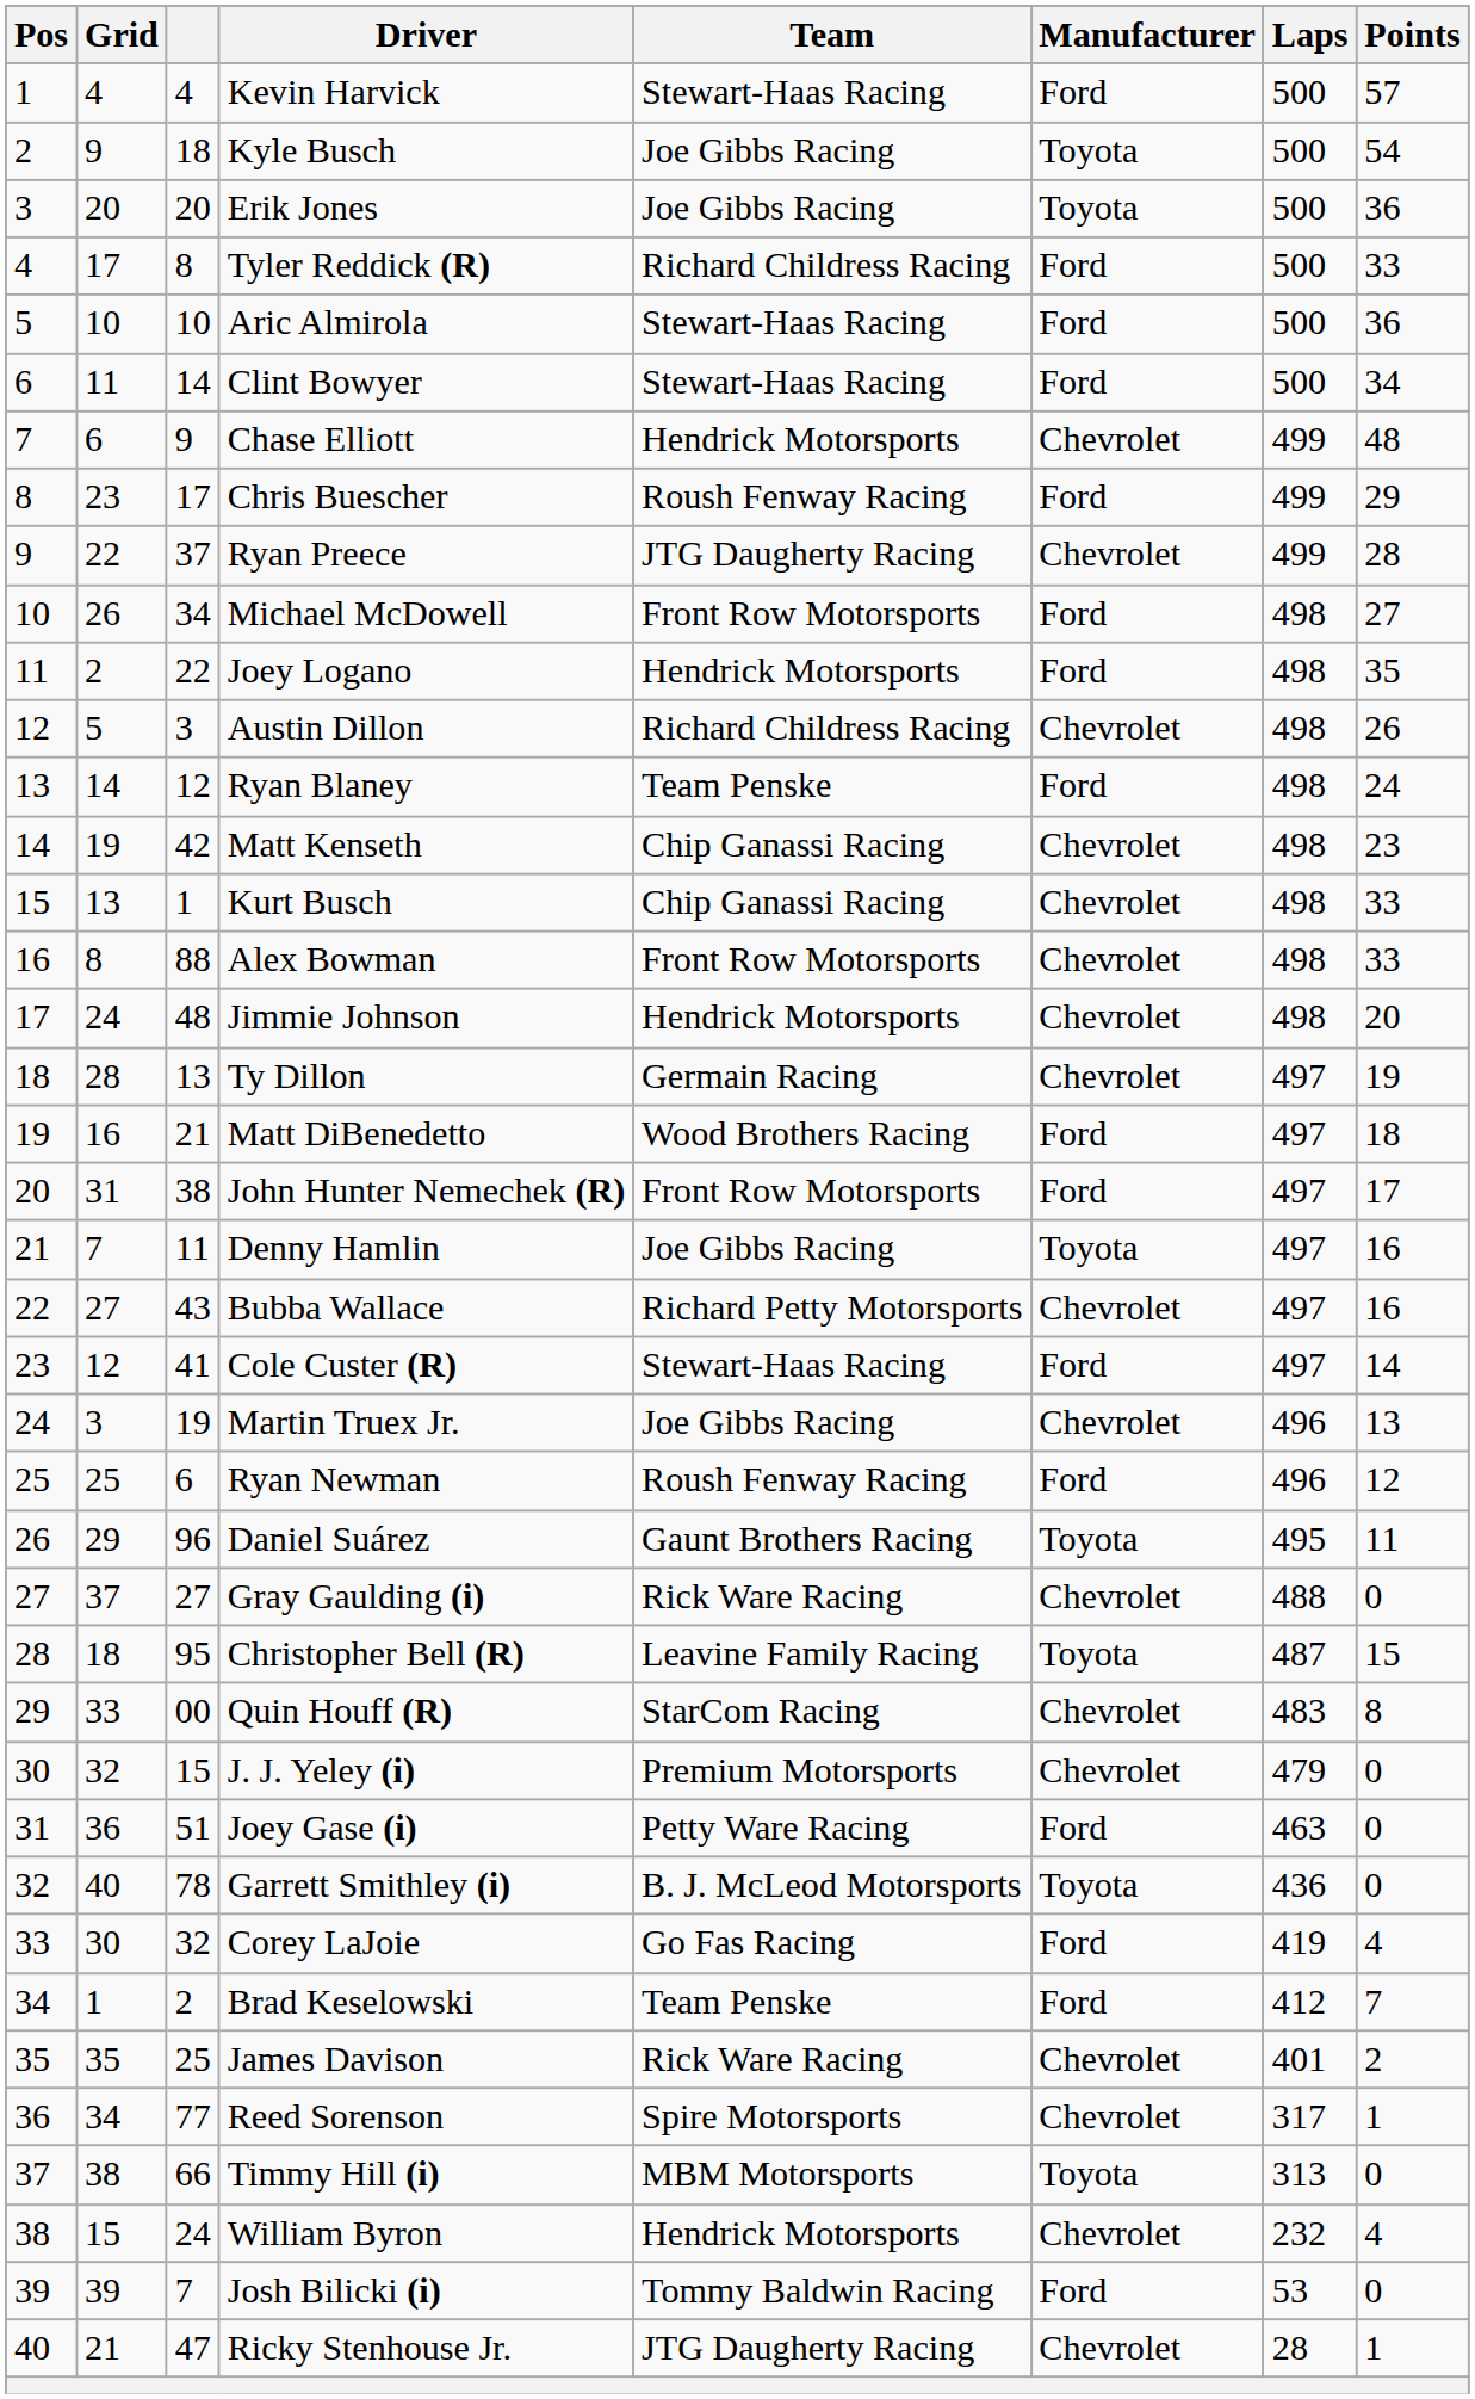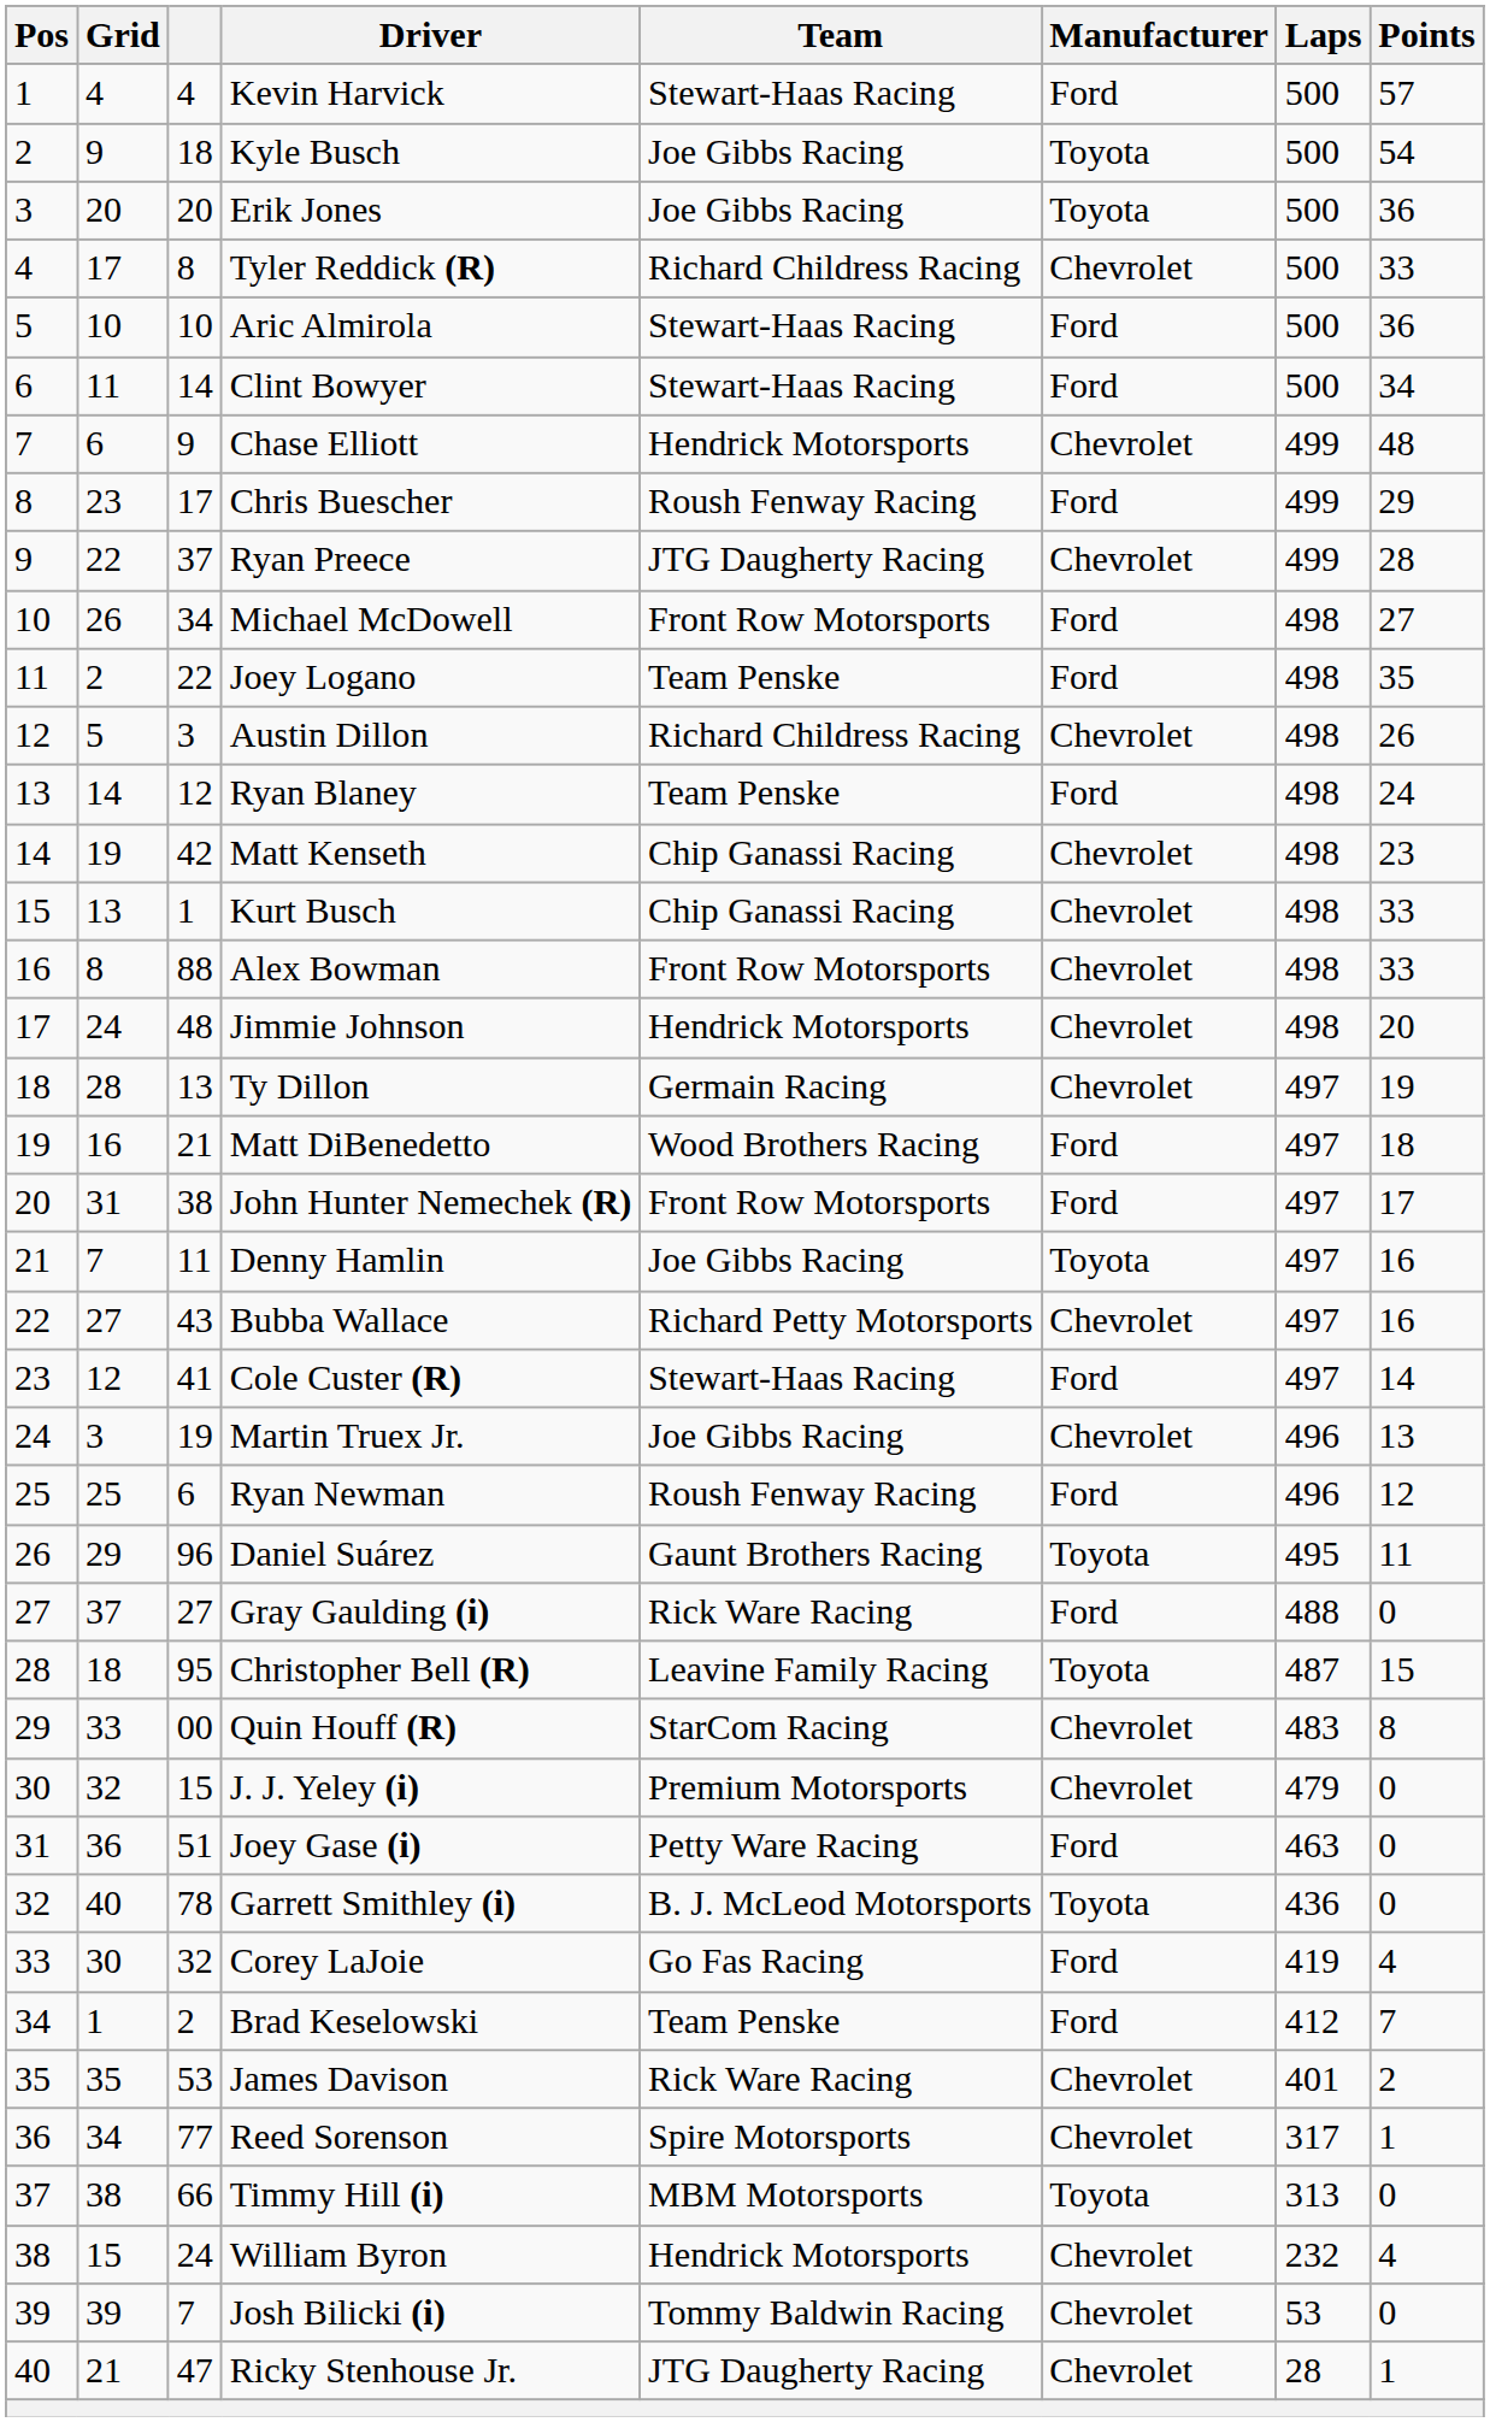Tyler Reddick (R) | Manufacturer: Ford -> Chevrolet
Joey Logano | Team: Hendrick Motorsports -> Team Penske
Gray Gaulding (i) | Manufacturer: Chevrolet -> Ford
James Davison | column 3: 25 -> 53
Josh Bilicki (i) | Manufacturer: Ford -> Chevrolet
